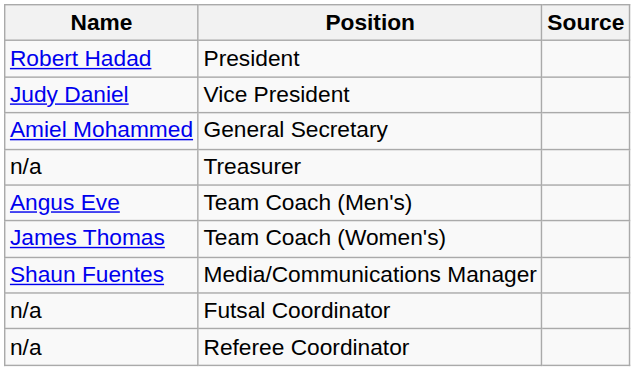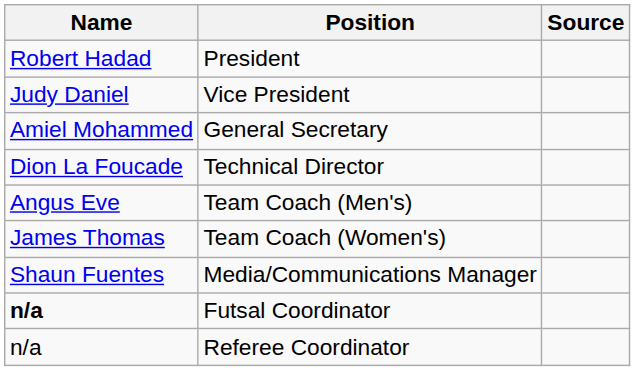- row: n/a | Treasurer
+ row: Dion La Foucade | Technical Director
Futsal Coordinator | Name: normal -> bold
